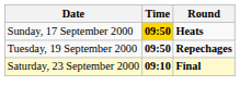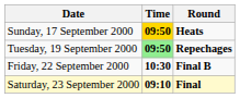Tuesday, 19 September 2000 | Time: no background -> lightgreen background
+ row: Friday, 22 September 2000 | 10:30 | Final B
